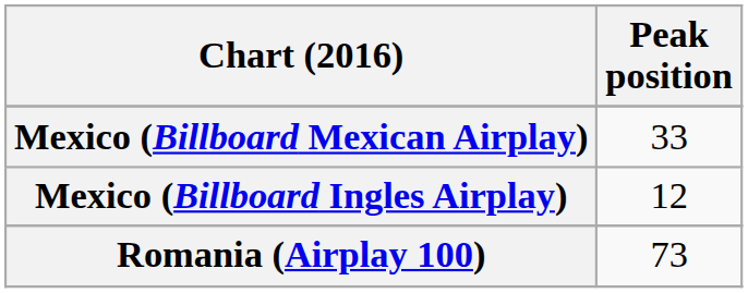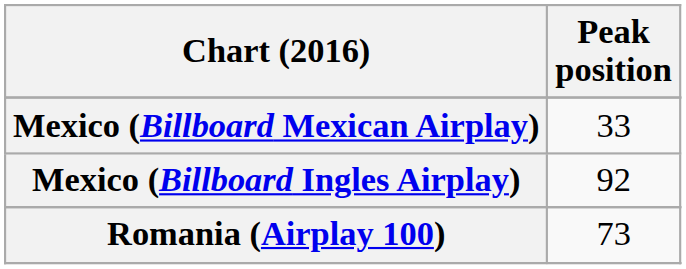Mexico (Billboard Ingles Airplay) | Peak position: 12 -> 92
